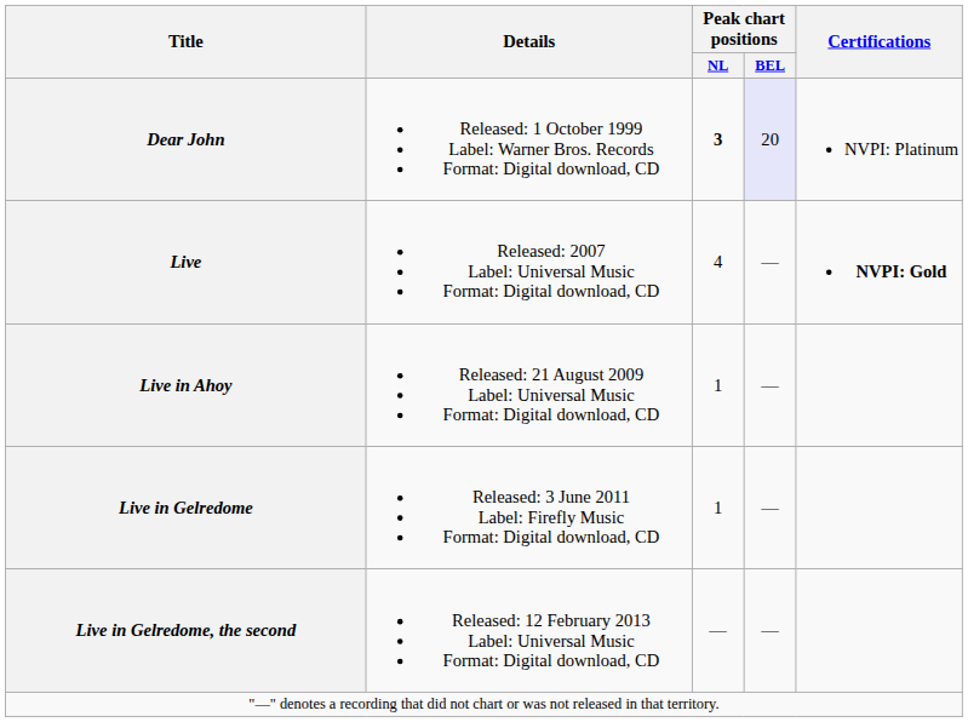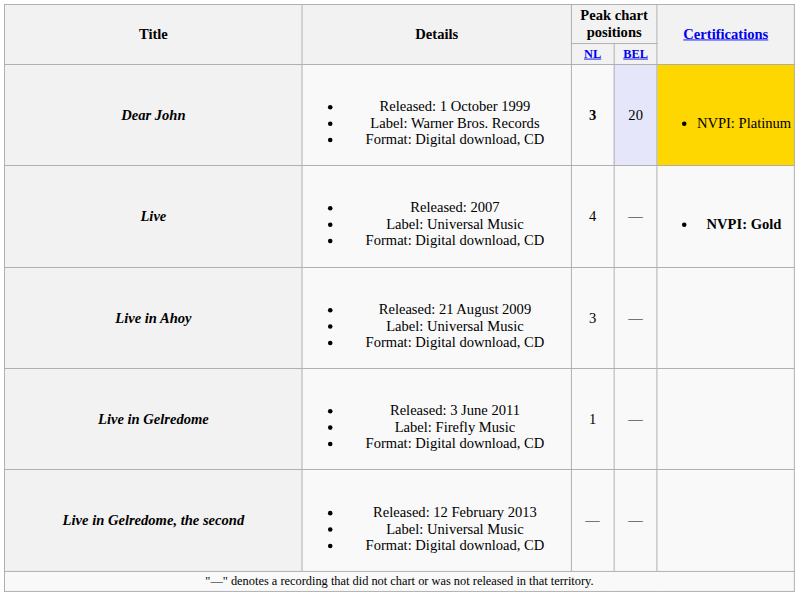Dear John | Certifications: no background -> gold background
Live in Ahoy | Peak chart positions / NL: 1 -> 3
